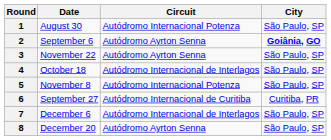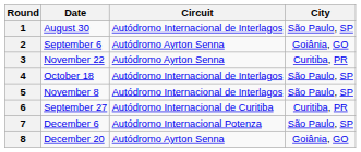1 | Circuit: Autódromo Internacional Potenza -> Autódromo Internacional de Interlagos
2 | City: bold -> normal
3 | City: São Paulo, SP -> Curitiba, PR
5 | Circuit: Autódromo Internacional Potenza -> Autódromo Internacional de Interlagos
7 | Circuit: Autódromo Internacional de Interlagos -> Autódromo Internacional Potenza
8 | City: São Paulo, SP -> Goiânia, GO
